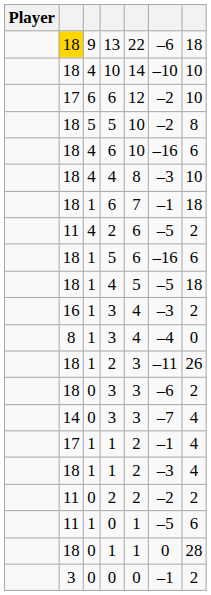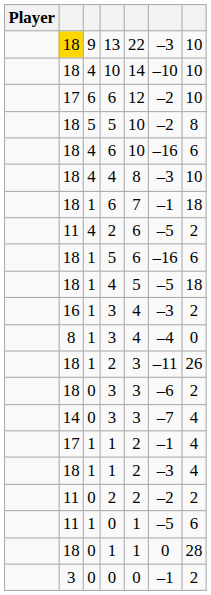13 | column 6: –6 -> –3
13 | column 7: 18 -> 10
